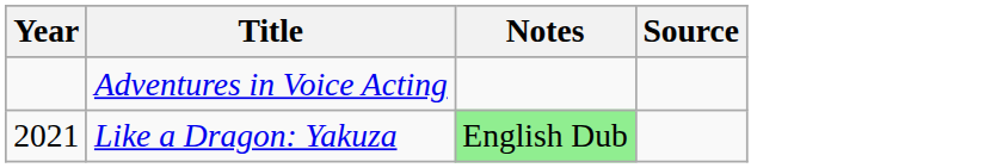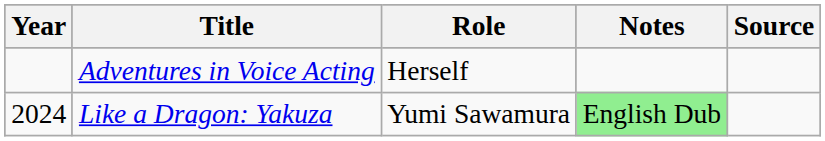+ column: Role | Herself | Yumi Sawamura
Like a Dragon: Yakuza | Year: 2021 -> 2024
